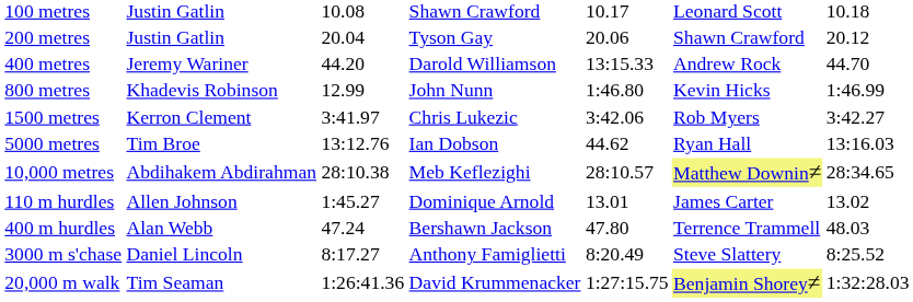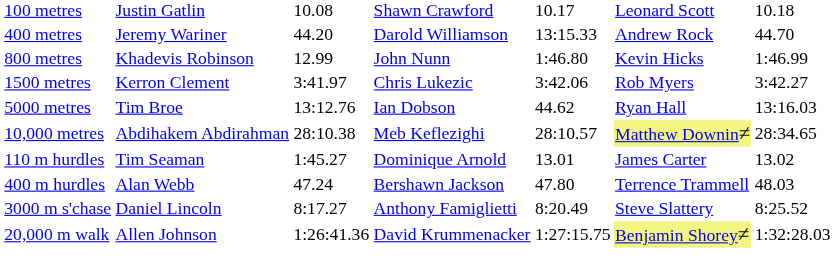- row: 200 metres | Justin Gatlin | 20.04 | Tyson Gay | 20.06 | Shawn Crawford | 20.12
110 m hurdles | column 2: Allen Johnson -> Tim Seaman
20,000 m walk | column 2: Tim Seaman -> Allen Johnson
